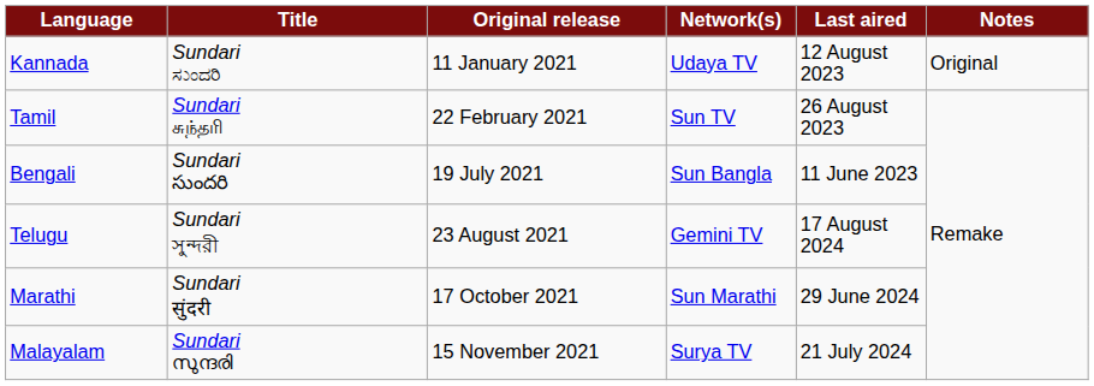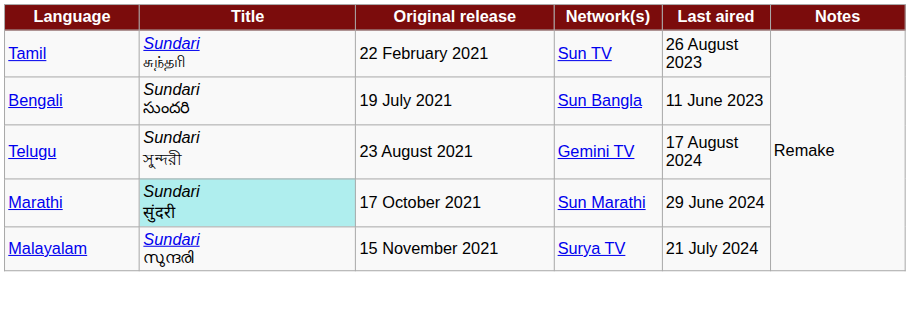- row: Kannada | Sundari ಸುಂದರಿ | 11 January 2021 | Udaya TV | 12 August 2023 | Original
Marathi | Title: no background -> paleturquoise background
